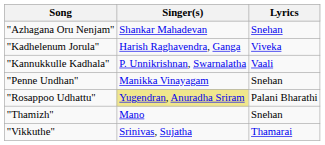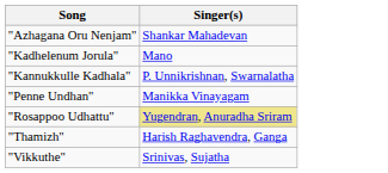- column: Lyrics | Snehan | Viveka | Vaali | Snehan | Palani Bharathi | Snehan | Thamarai
"Kadhelenum Jorula" | Singer(s): Harish Raghavendra, Ganga -> Mano
"Thamizh" | Singer(s): Mano -> Harish Raghavendra, Ganga
